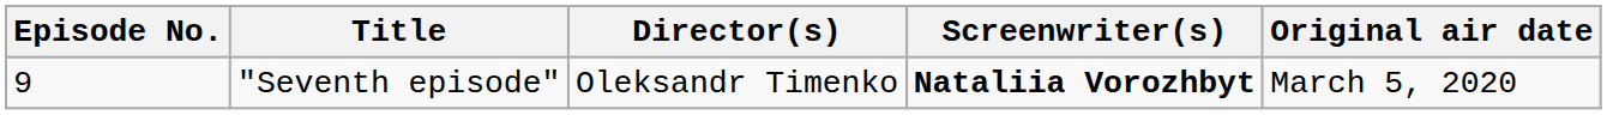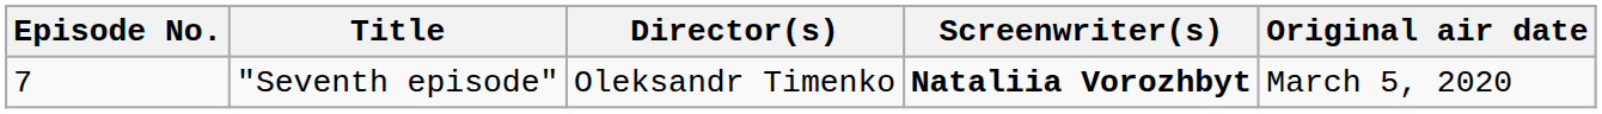"Seventh episode" | Episode No.: 9 -> 7
